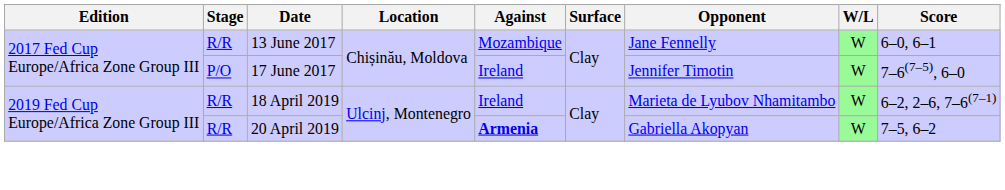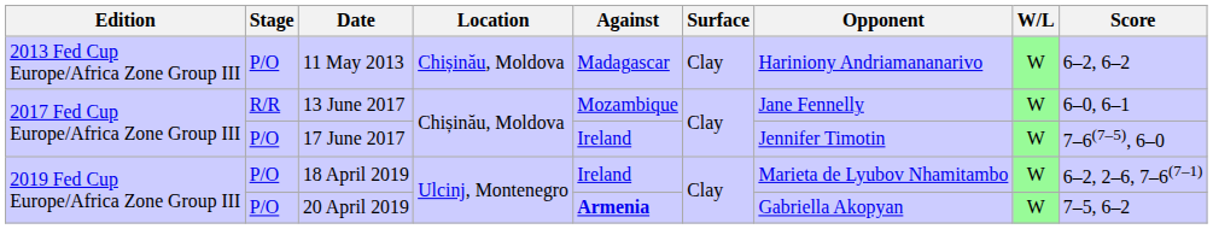+ row: 2013 Fed Cup Europe/Africa Zone Group III | P/O | 11 May 2013 | Chișinău, Moldova | Madagascar | Clay | Hariniony Andriamananarivo | W | 6–2, 6–2
18 April 2019 | Stage: R/R -> P/O
20 April 2019 | Stage: R/R -> P/O
